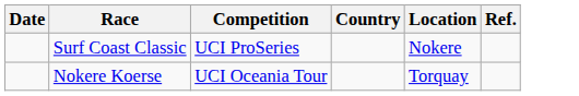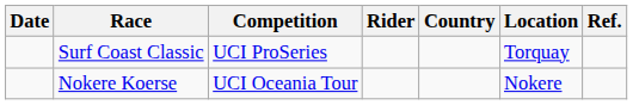+ column: Rider
Surf Coast Classic | Location: Nokere -> Torquay
Nokere Koerse | Location: Torquay -> Nokere
